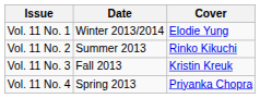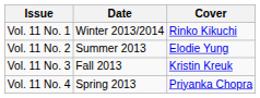Vol. 11 No. 1 | Cover: Elodie Yung -> Rinko Kikuchi
Vol. 11 No. 2 | Cover: Rinko Kikuchi -> Elodie Yung
